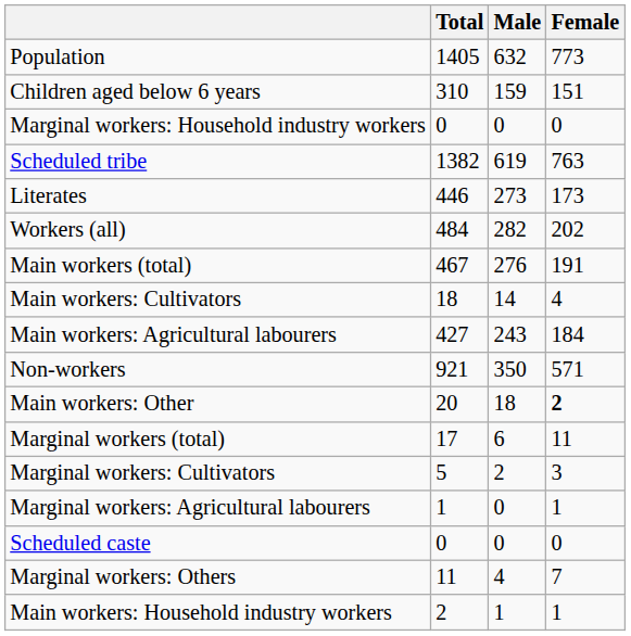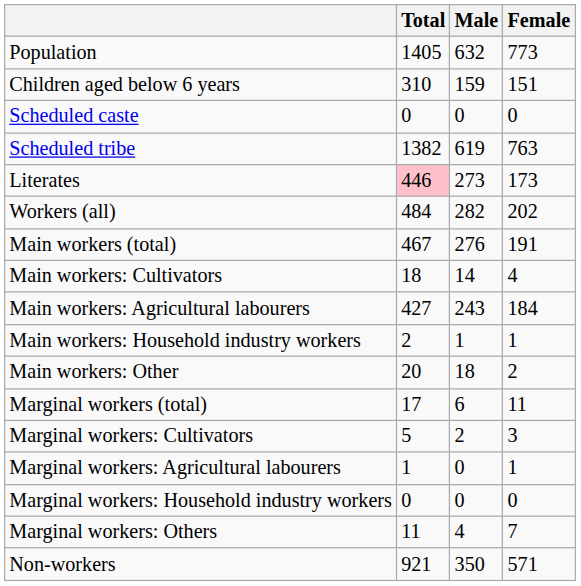rows swapped: Scheduled caste <-> Marginal workers: Household industry workers
Literates | Total: no background -> pink background
rows swapped: Main workers: Household industry workers <-> Non-workers
Main workers: Other | Female: bold -> normal
